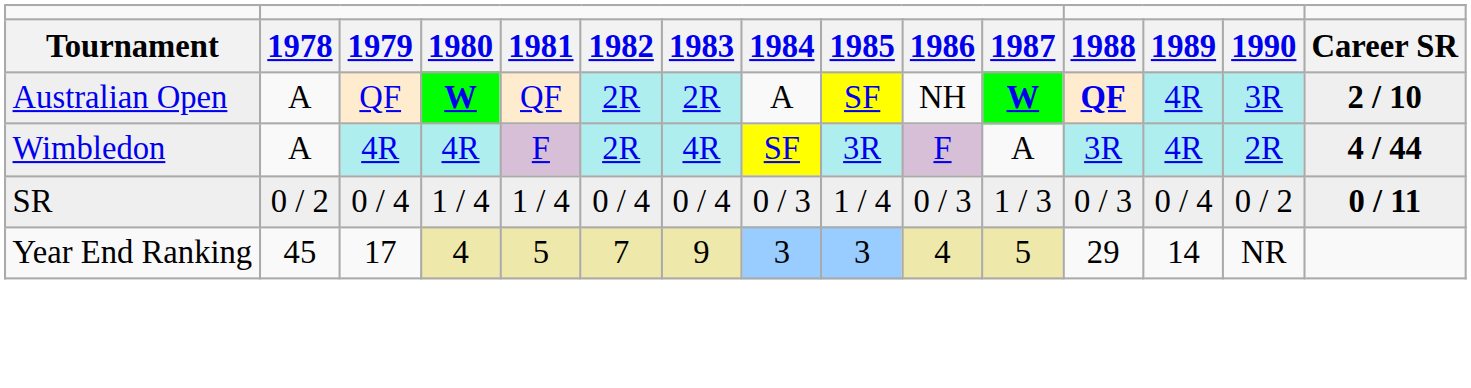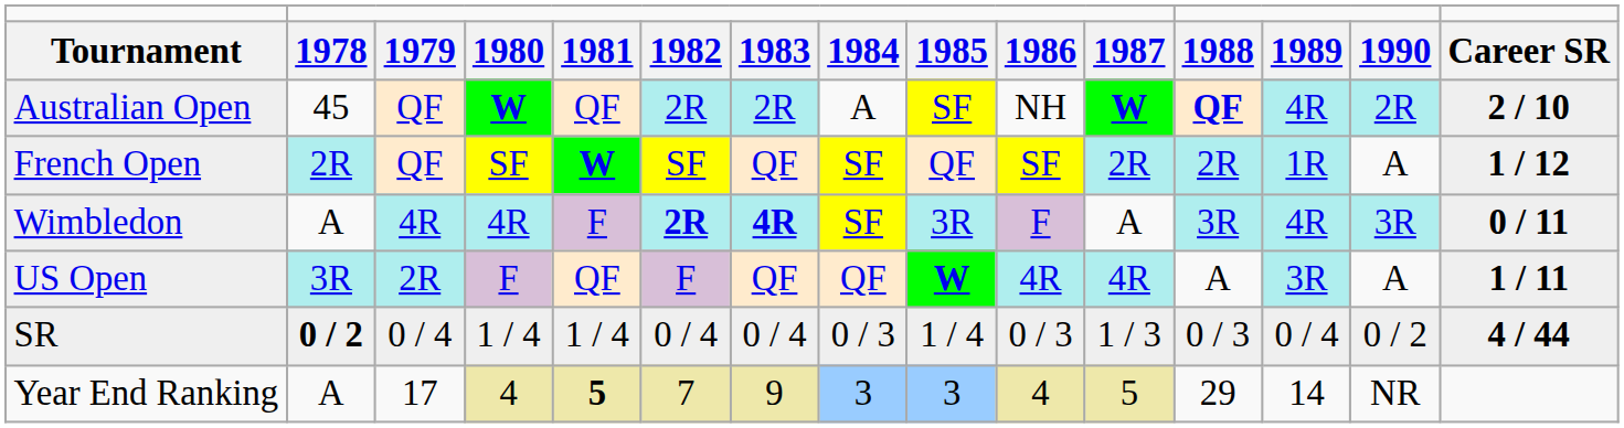Australian Open | column 2: A -> 45
Australian Open | column 14: 3R -> 2R
+ row: French Open | 2R | QF | SF | W | SF | QF | SF | QF | SF | 2R | 2R | 1R | A | 1 / 12
Wimbledon | column 6: normal -> bold
Wimbledon | column 7: normal -> bold
Wimbledon | column 14: 2R -> 3R
Wimbledon | column 15: 4 / 44 -> 0 / 11
+ row: US Open | 3R | 2R | F | QF | F | QF | QF | W | 4R | 4R | A | 3R | A | 1 / 11
SR | column 2: normal -> bold
SR | column 15: 0 / 11 -> 4 / 44
Year End Ranking | column 2: 45 -> A
Year End Ranking | column 5: normal -> bold
